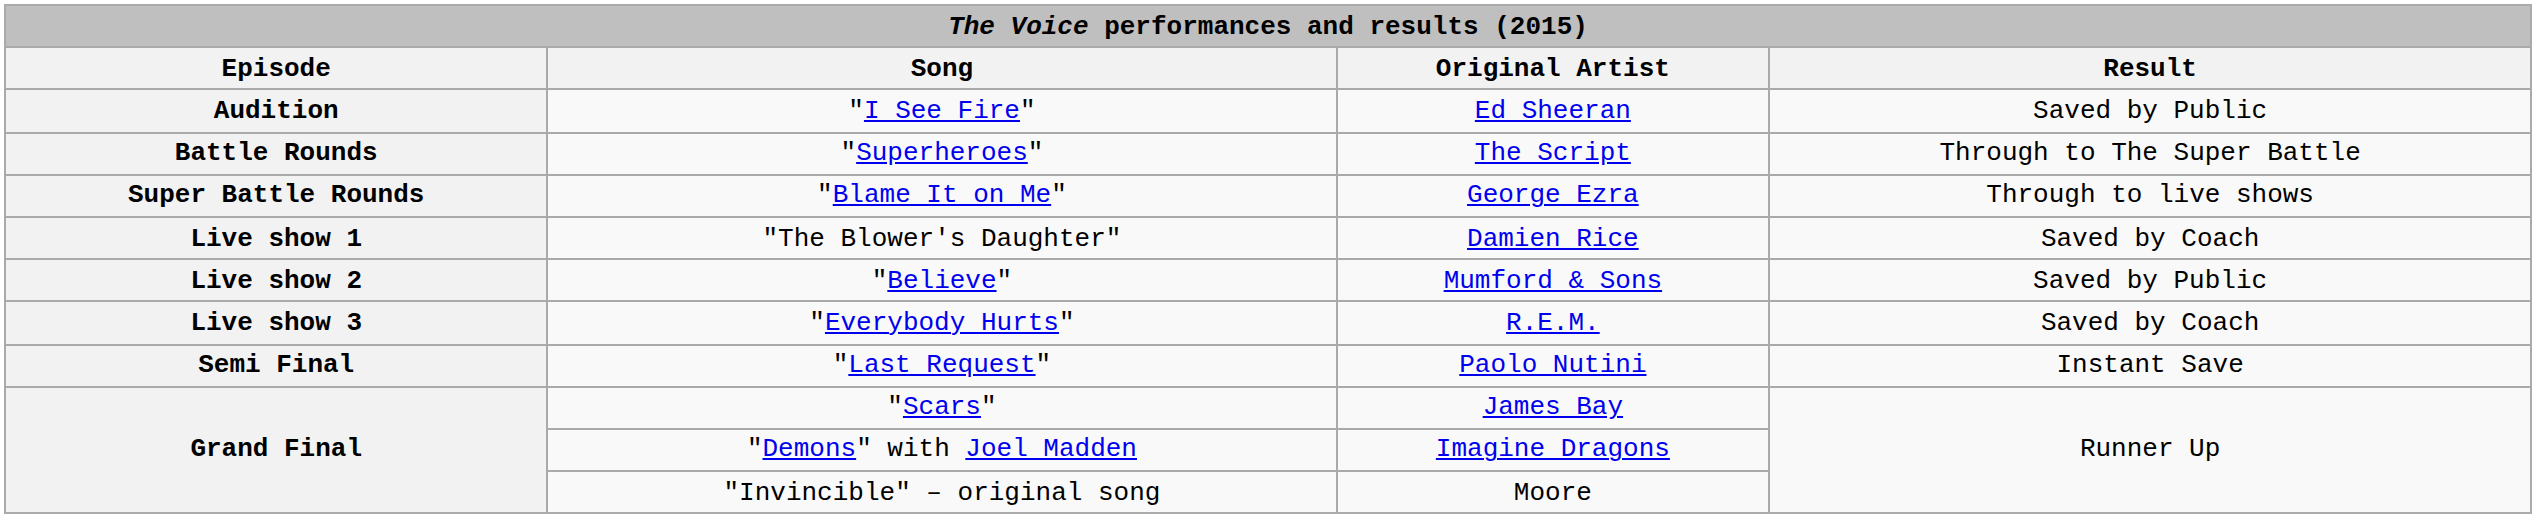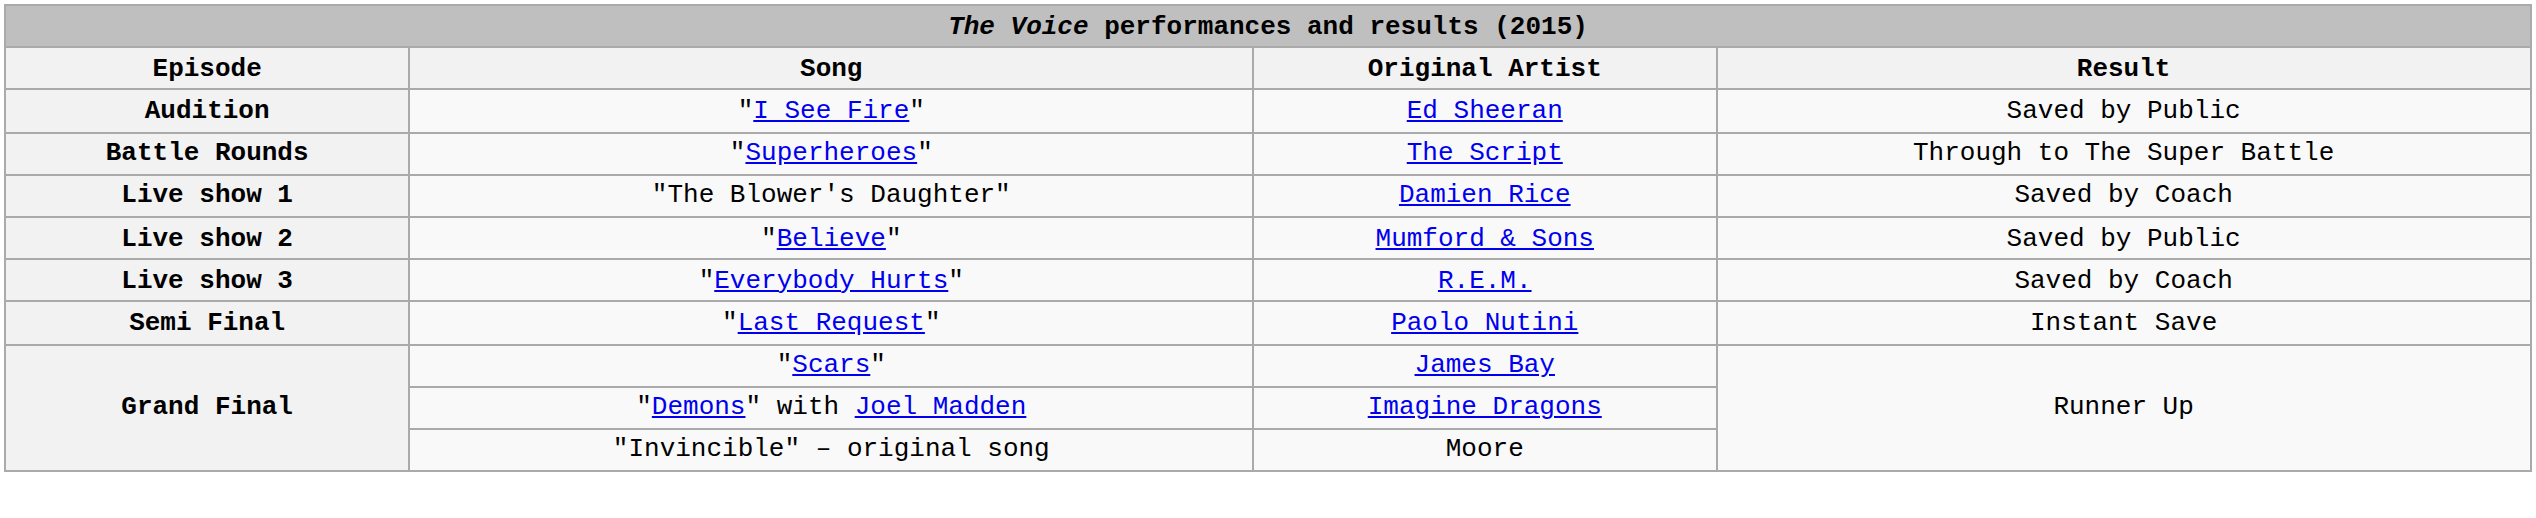- row: Super Battle Rounds | "Blame It on Me" | George Ezra | Through to live shows
